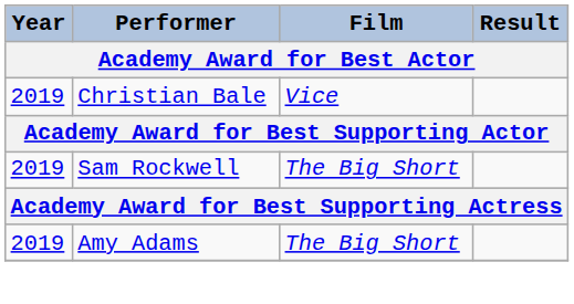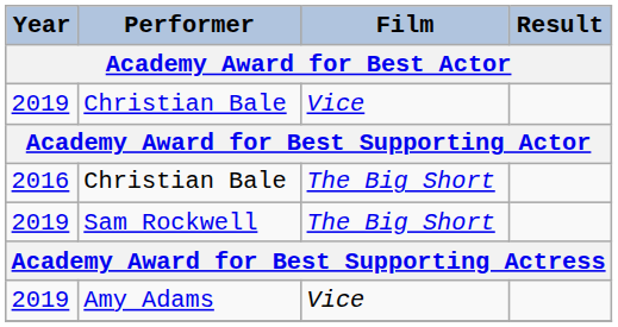+ row: 2016 | Christian Bale | The Big Short
Amy Adams | Film: The Big Short -> Vice
